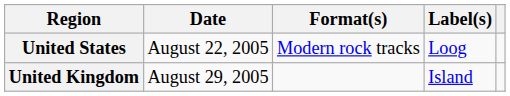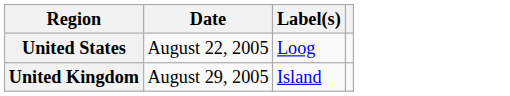- column: Format(s) | Modern rock tracks
